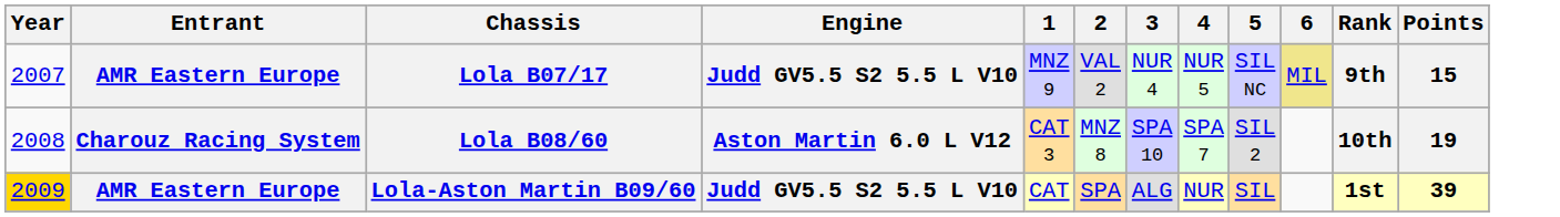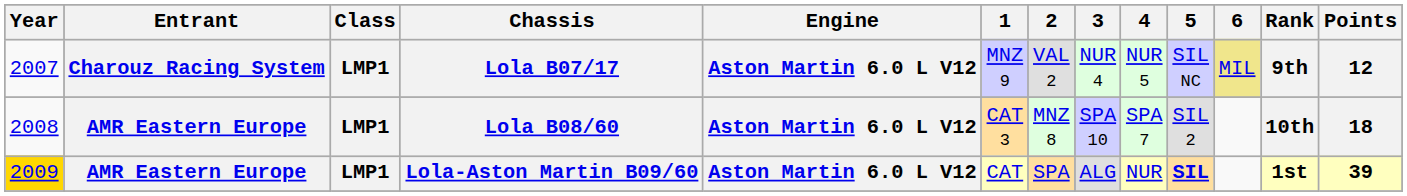+ column: Class | LMP1 | LMP1 | LMP1
Lola B07/17 | Entrant: AMR Eastern Europe -> Charouz Racing System
Lola B07/17 | Engine: Judd GV5.5 S2 5.5 L V10 -> Aston Martin 6.0 L V12
Lola B07/17 | Points: 15 -> 12
Lola B08/60 | Entrant: Charouz Racing System -> AMR Eastern Europe
Lola B08/60 | Points: 19 -> 18
Lola-Aston Martin B09/60 | Engine: Judd GV5.5 S2 5.5 L V10 -> Aston Martin 6.0 L V12
Lola-Aston Martin B09/60 | 5: normal -> bold
